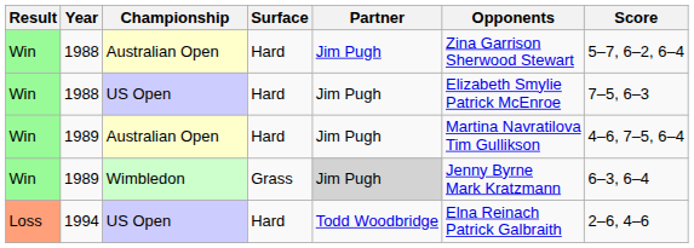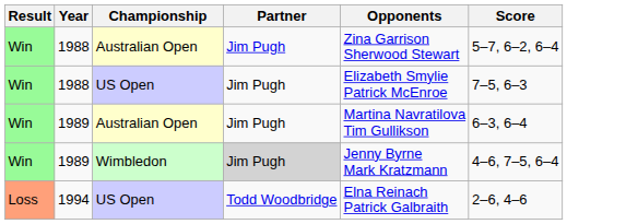- column: Surface | Hard | Hard | Hard | Grass | Hard
1989 / Australian Open | Score: 4–6, 7–5, 6–4 -> 6–3, 6–4
1989 / Wimbledon | Score: 6–3, 6–4 -> 4–6, 7–5, 6–4
